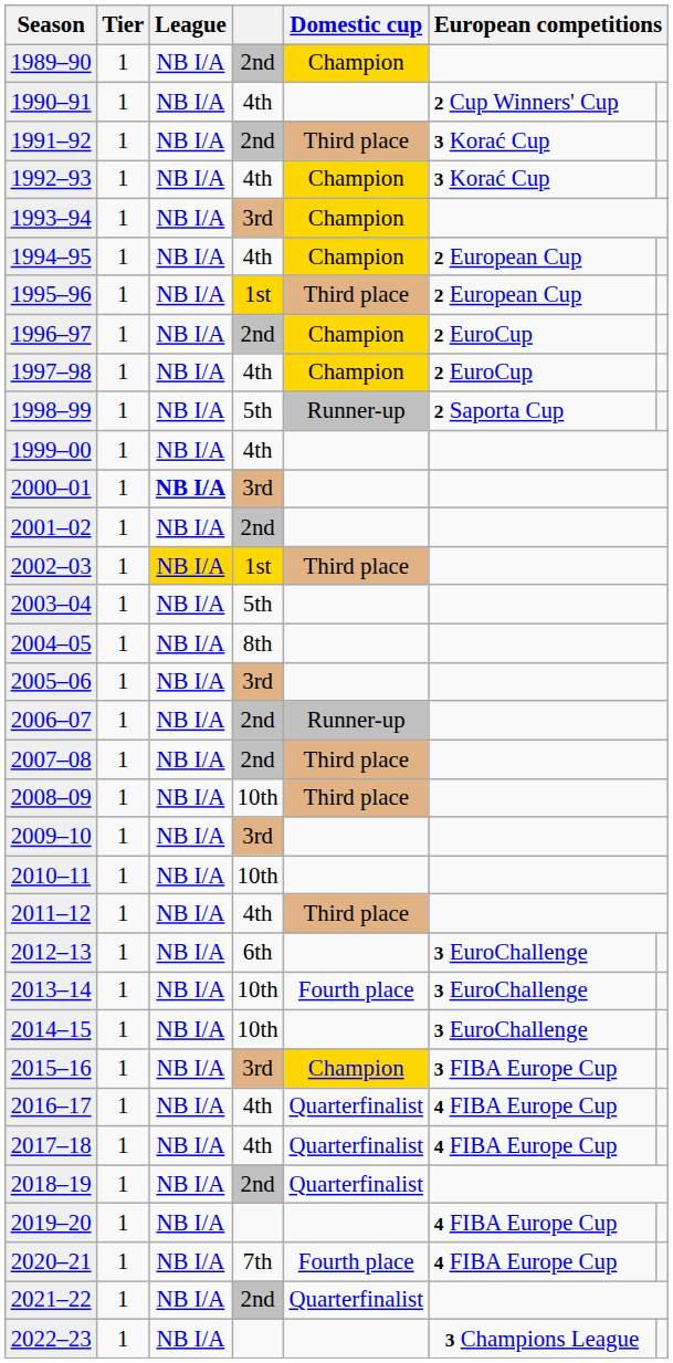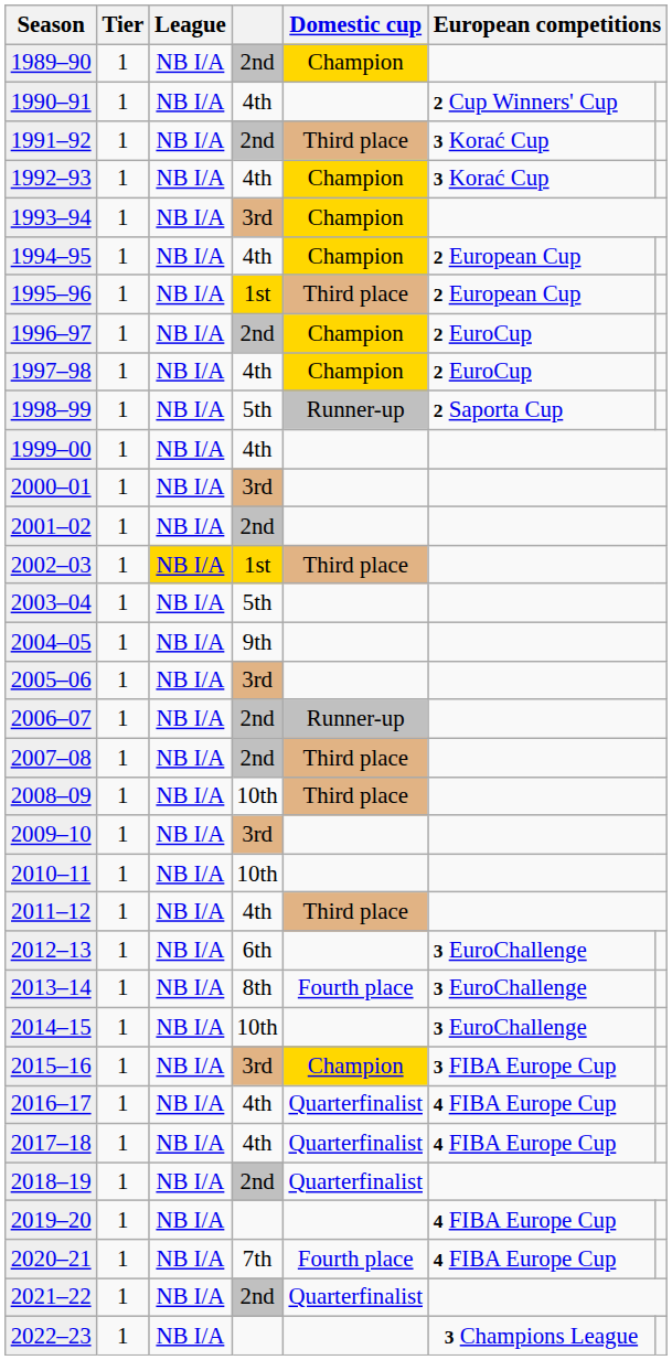2000–01 | League: bold -> normal
2004–05 | column 4: 8th -> 9th
2013–14 | column 4: 10th -> 8th
